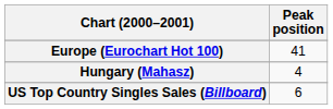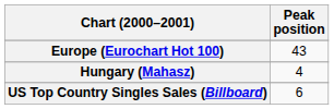Europe (Eurochart Hot 100) | Peak position: 41 -> 43
